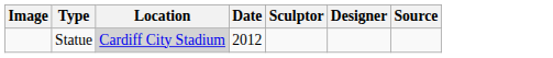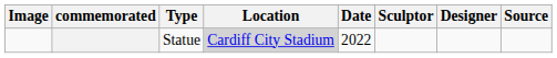+ column: commemorated
Statue | Date: 2012 -> 2022
